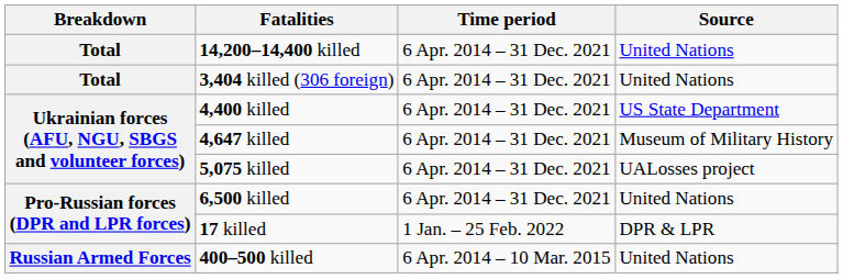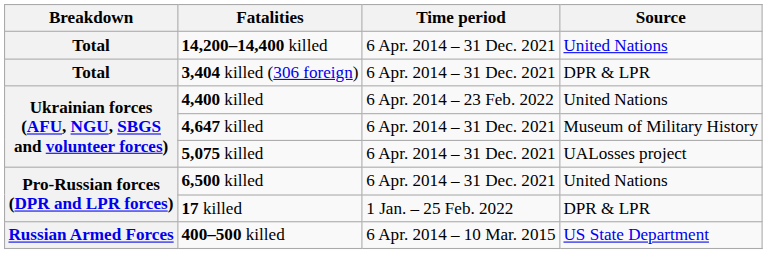3,404 killed (306 foreign) | Source: United Nations -> DPR & LPR
4,400 killed | Time period: 6 Apr. 2014 – 31 Dec. 2021 -> 6 Apr. 2014 – 23 Feb. 2022
4,400 killed | Source: US State Department -> United Nations
400–500 killed | Source: United Nations -> US State Department
